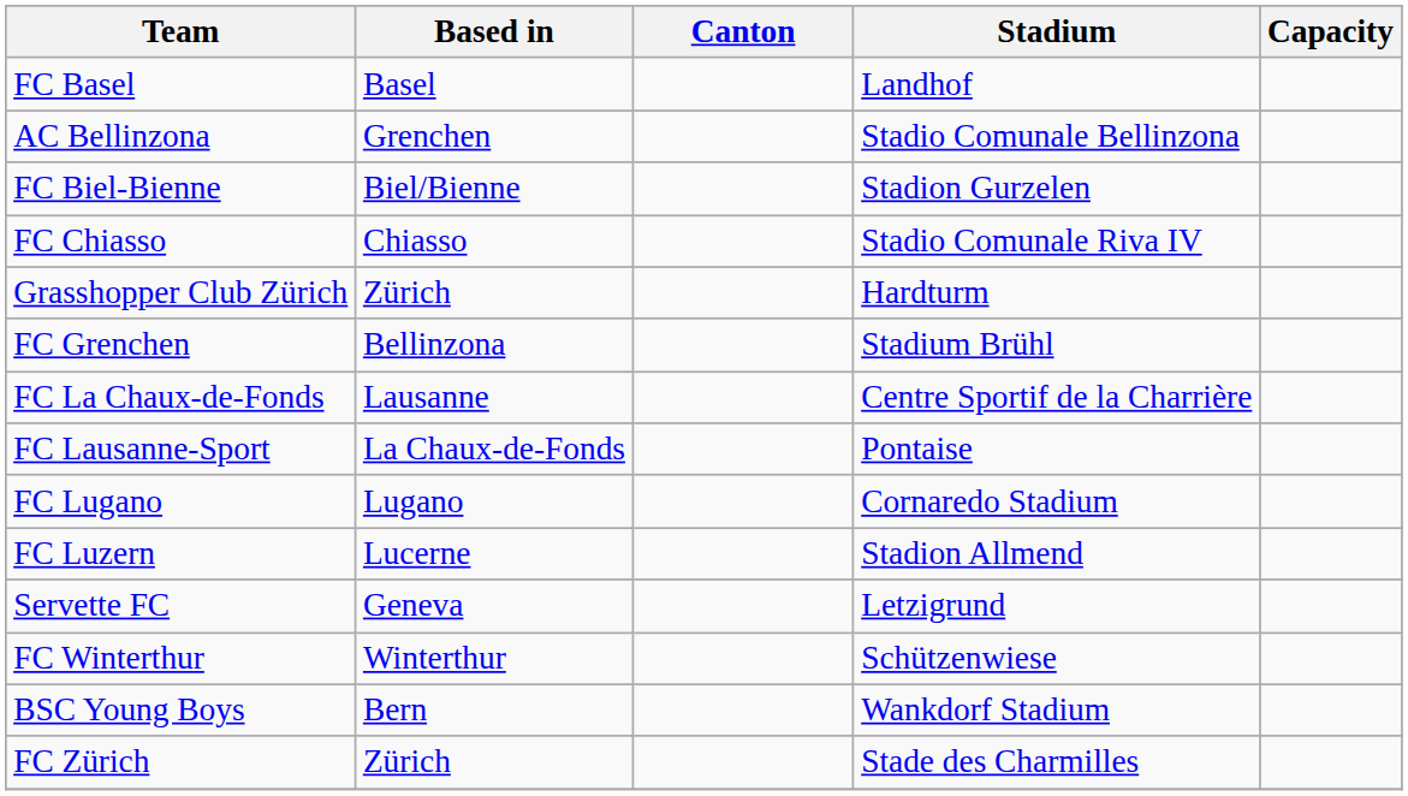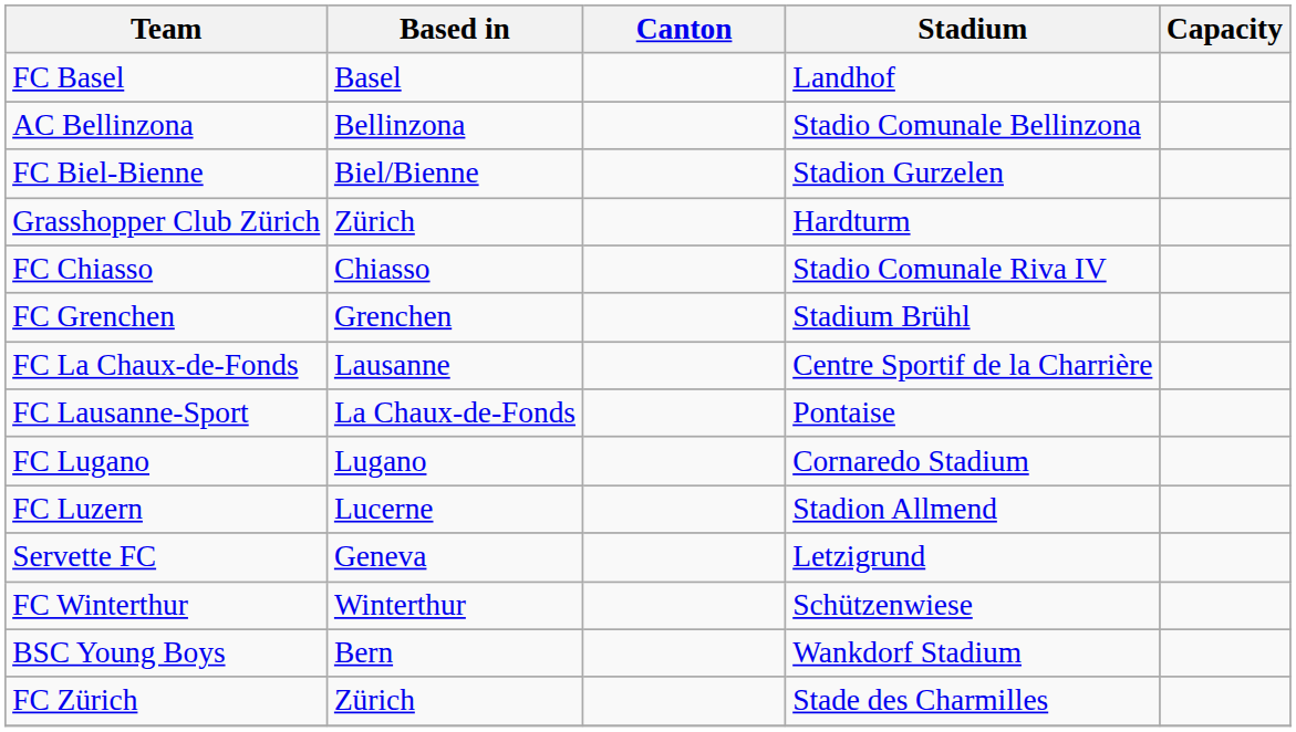AC Bellinzona | Based in: Grenchen -> Bellinzona
rows swapped: FC Chiasso <-> Grasshopper Club Zürich
FC Grenchen | Based in: Bellinzona -> Grenchen
